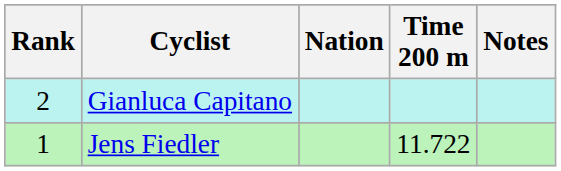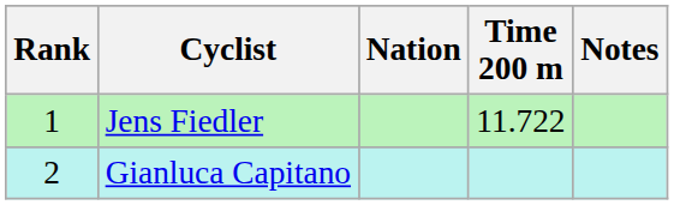rows swapped: Jens Fiedler <-> Gianluca Capitano
